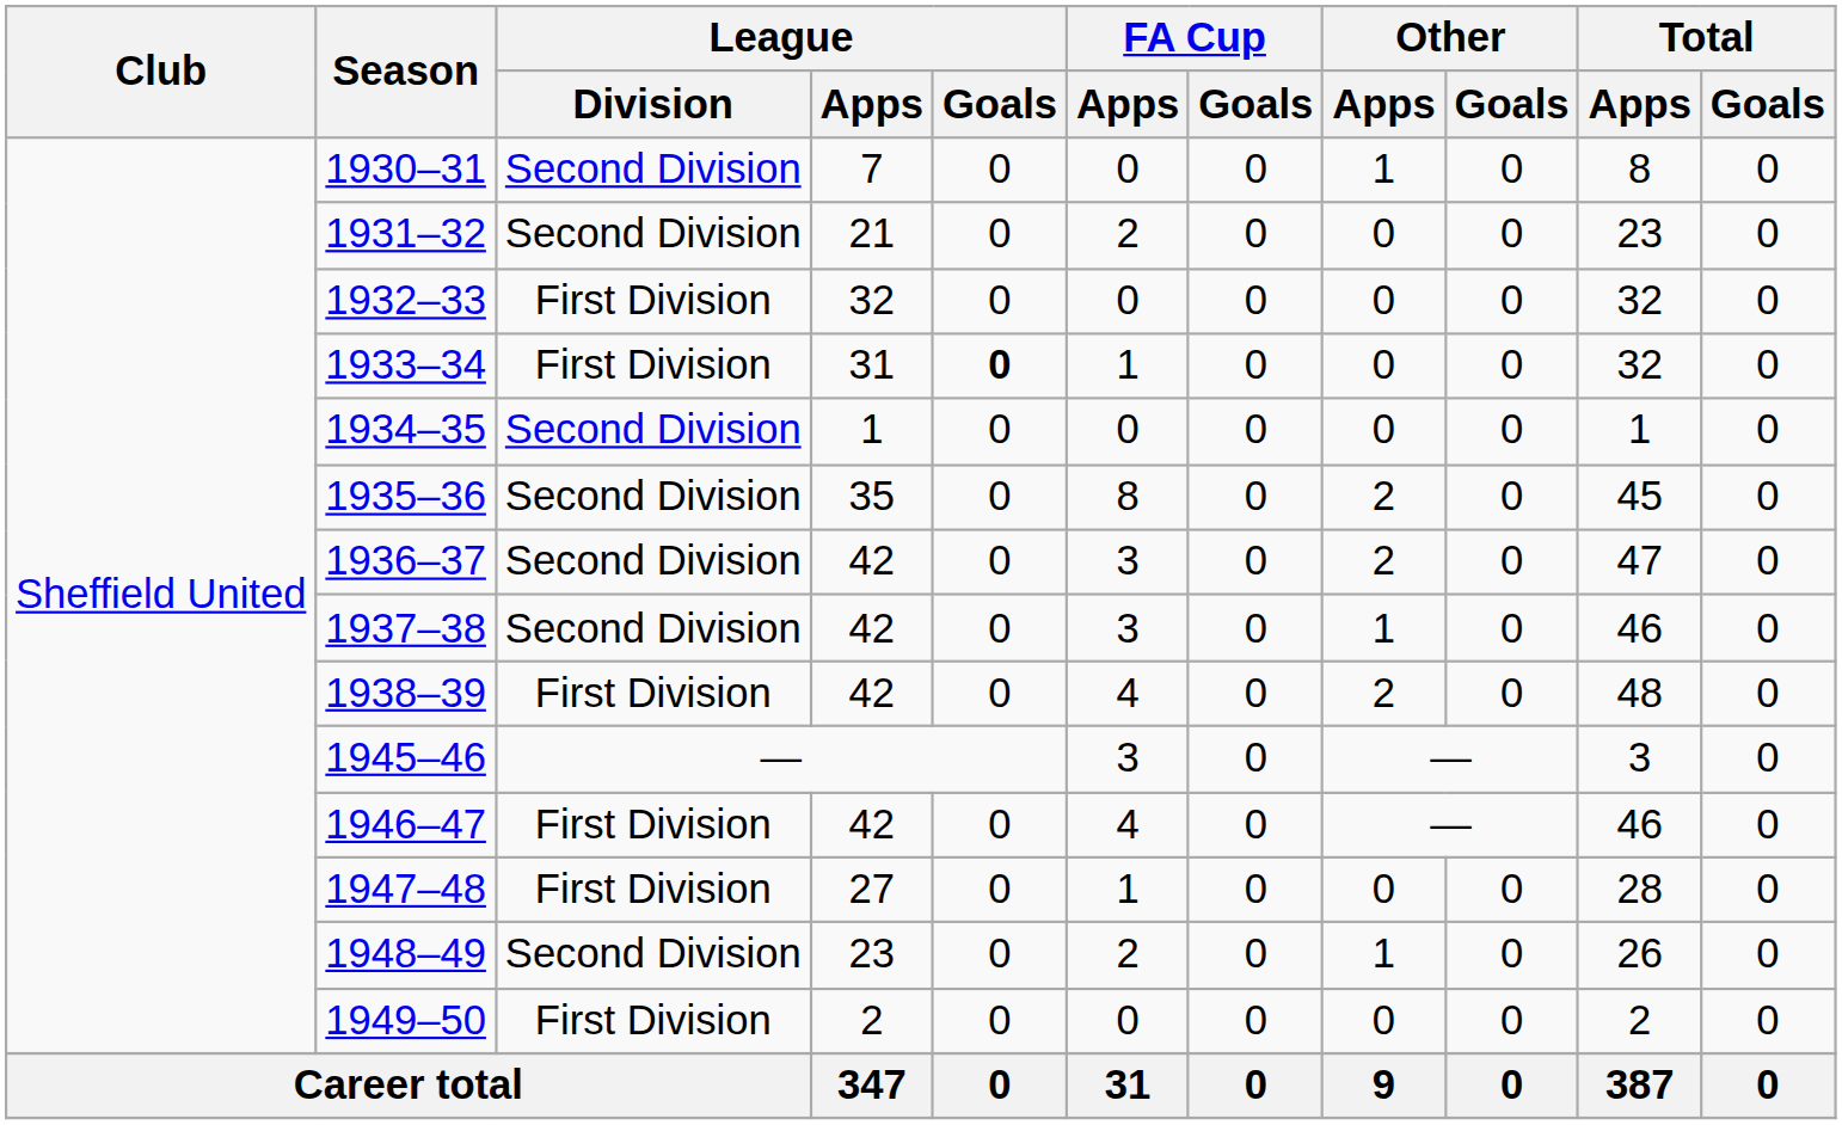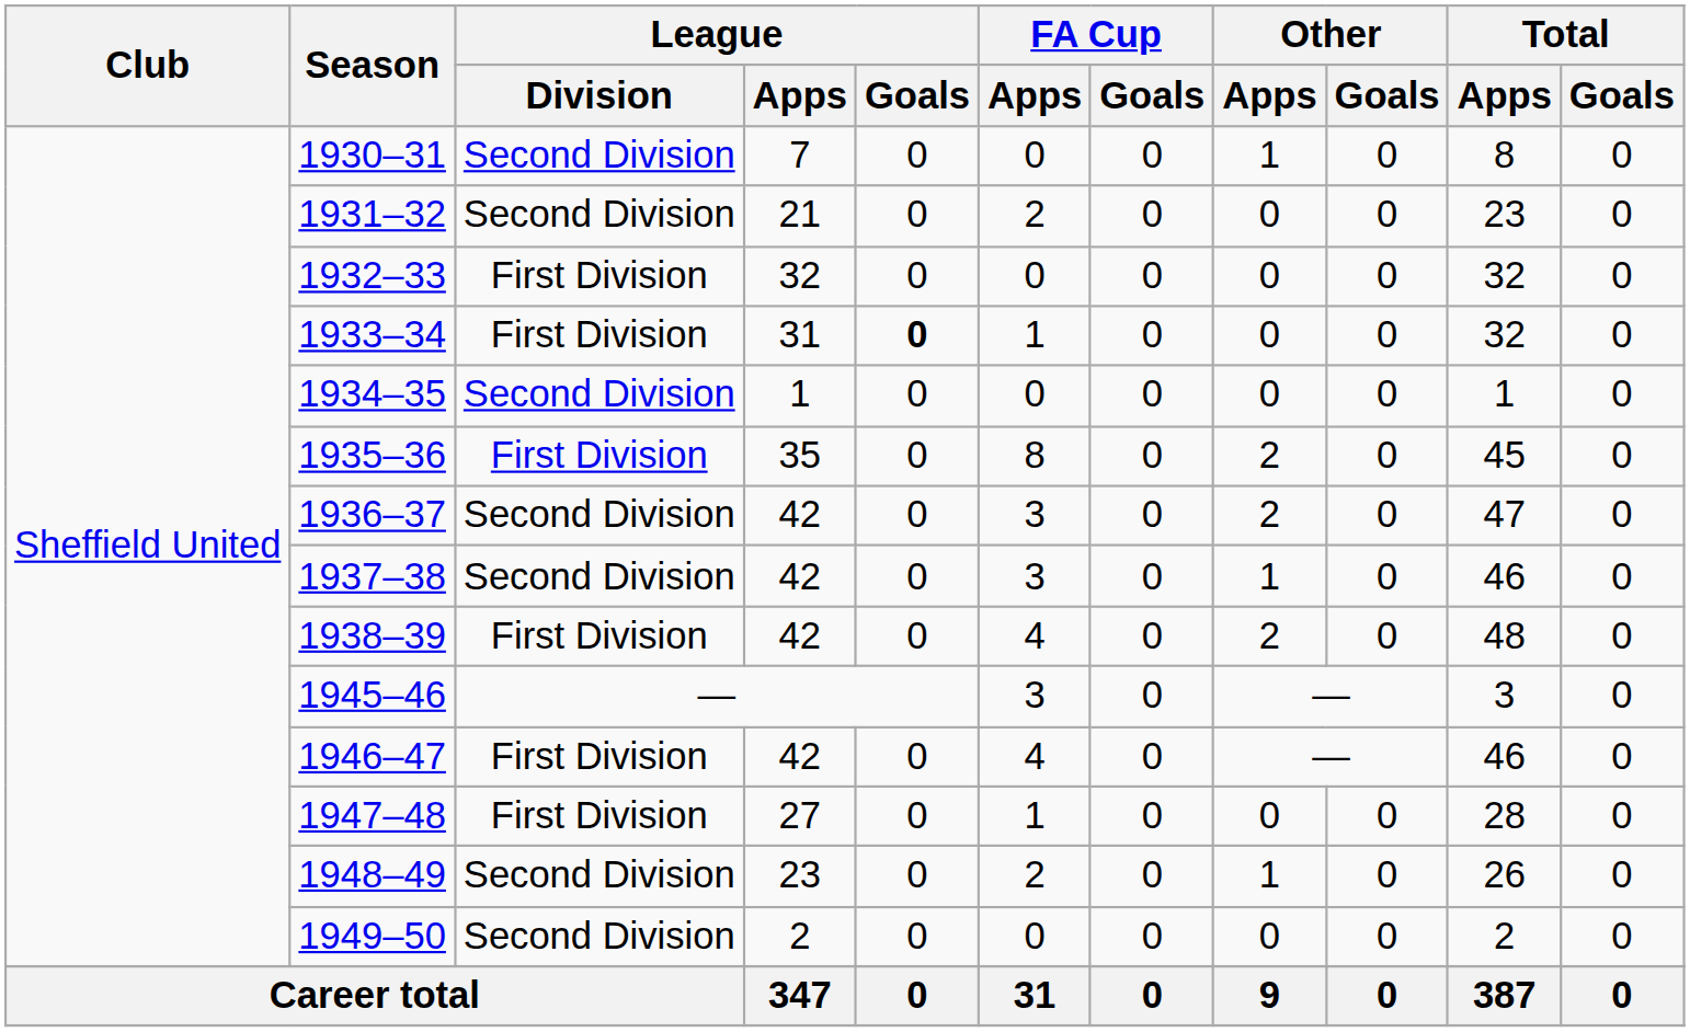1935–36 | League / Division: Second Division -> First Division
1949–50 | League / Division: First Division -> Second Division
